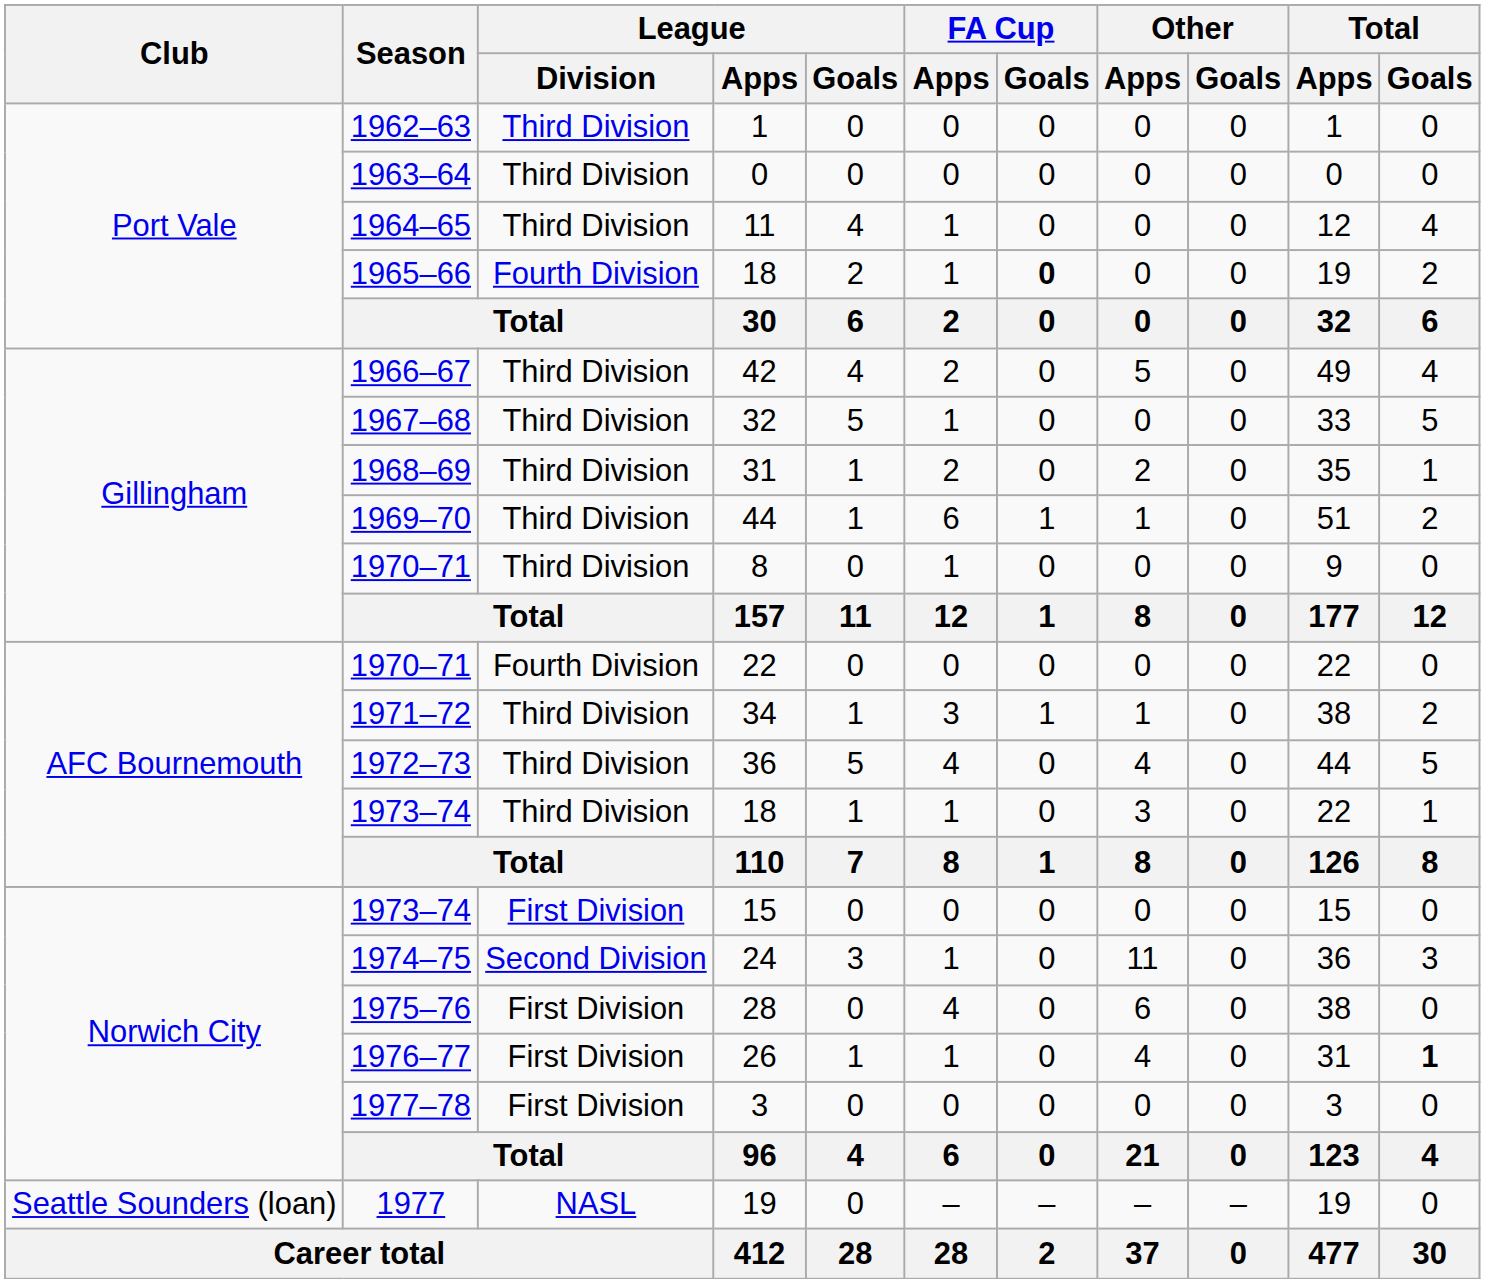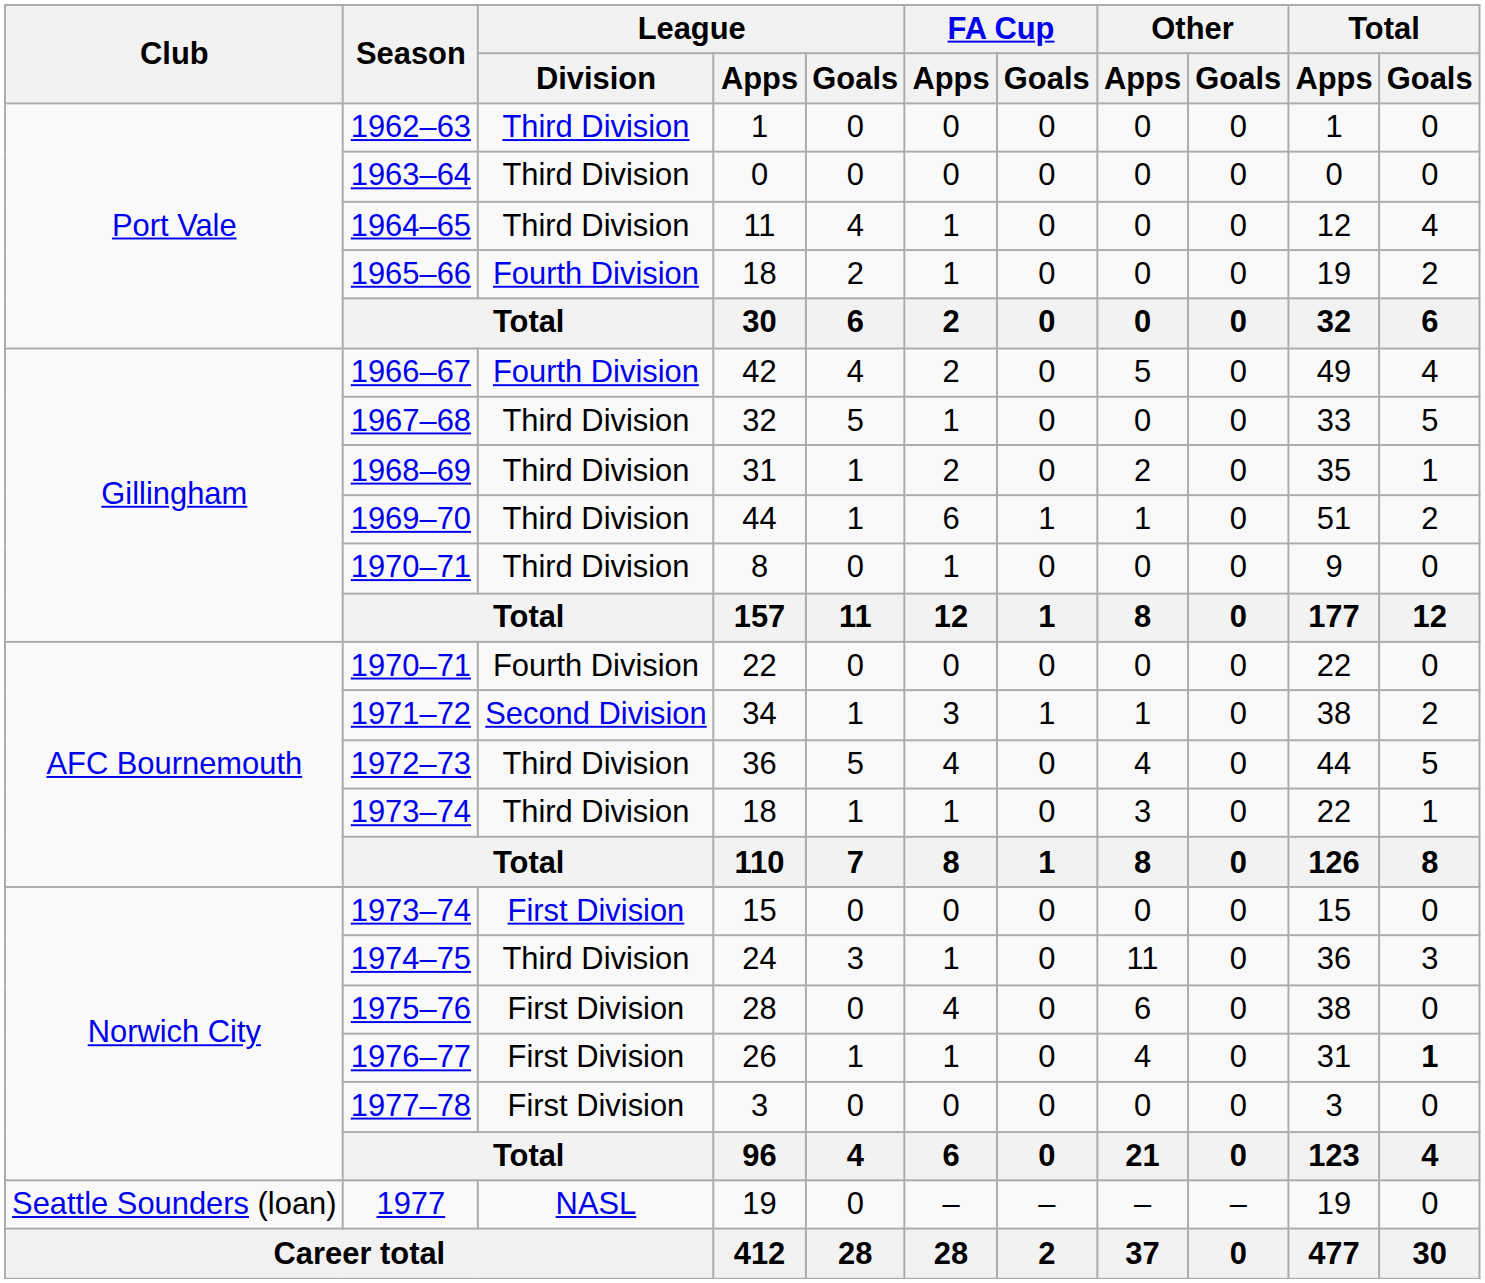1965–66 / 18 | FA Cup / Goals: bold -> normal
42 | League / Division: Third Division -> Fourth Division
34 | League / Division: Third Division -> Second Division
24 | League / Division: Second Division -> Third Division
